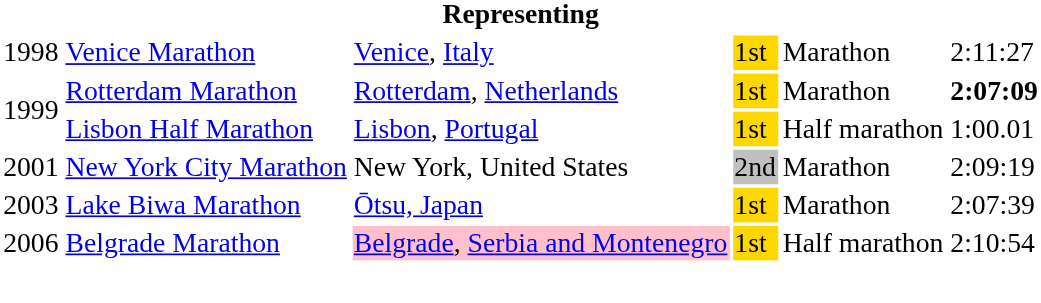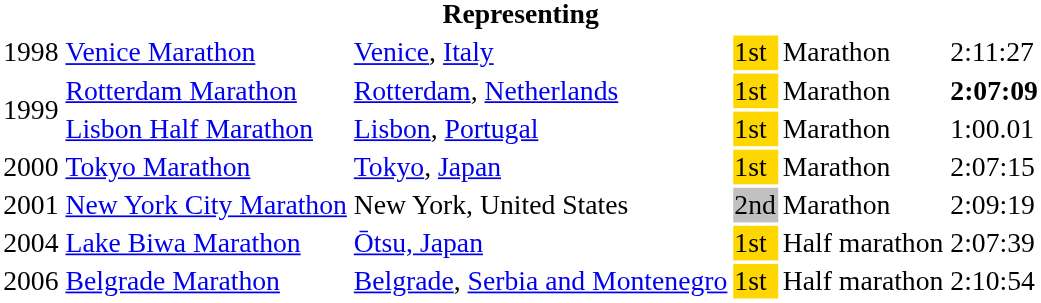Lisbon Half Marathon | column 5: Half marathon -> Marathon
+ row: 2000 | Tokyo Marathon | Tokyo, Japan | 1st | Marathon | 2:07:15
Lake Biwa Marathon | column 1: 2003 -> 2004
Lake Biwa Marathon | column 5: Marathon -> Half marathon
Belgrade Marathon | column 3: pink background -> no background
